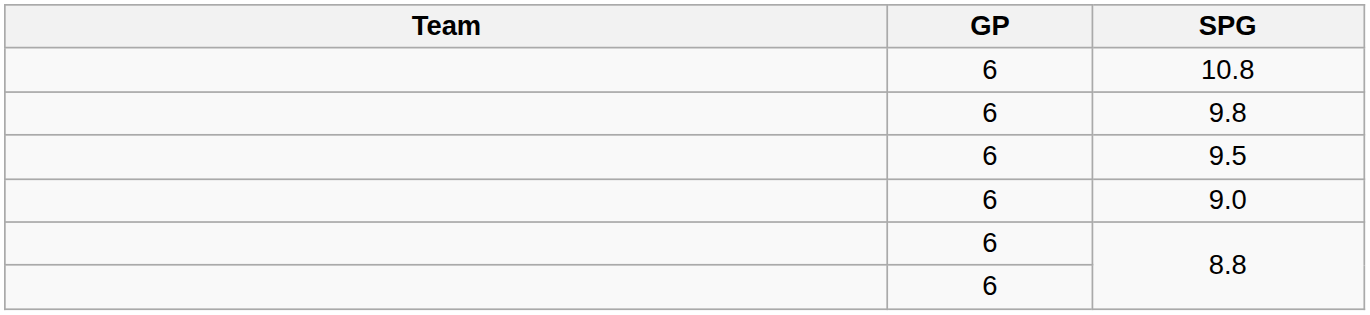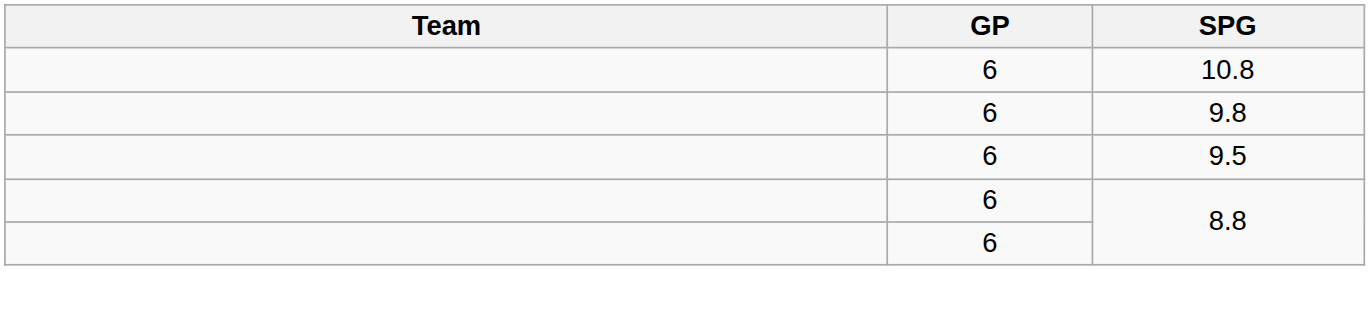- row: 6 | 9.0
